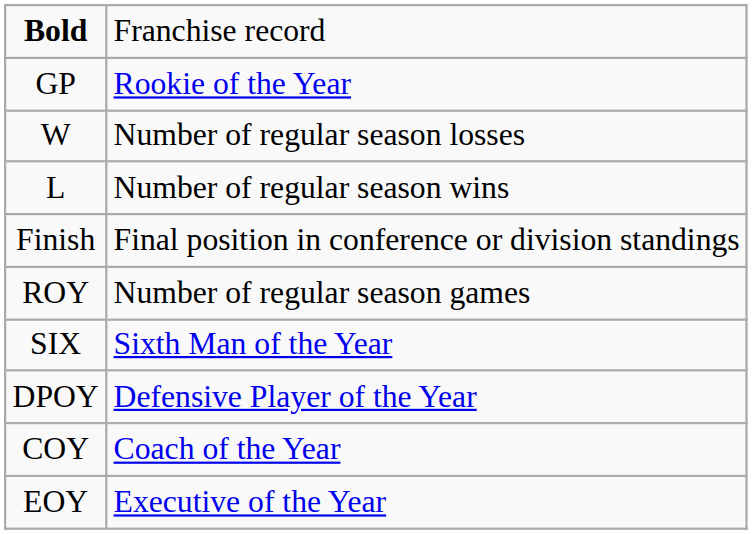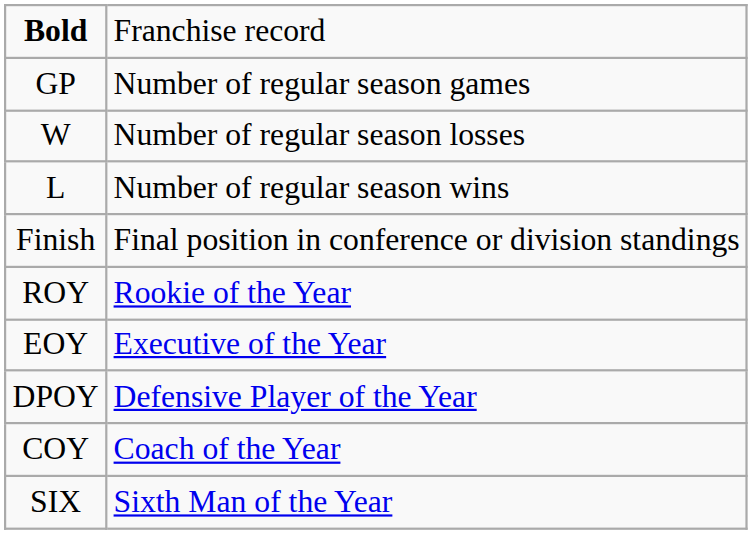GP | column 2: Rookie of the Year -> Number of regular season games
ROY | column 2: Number of regular season games -> Rookie of the Year
rows swapped: SIX <-> EOY
